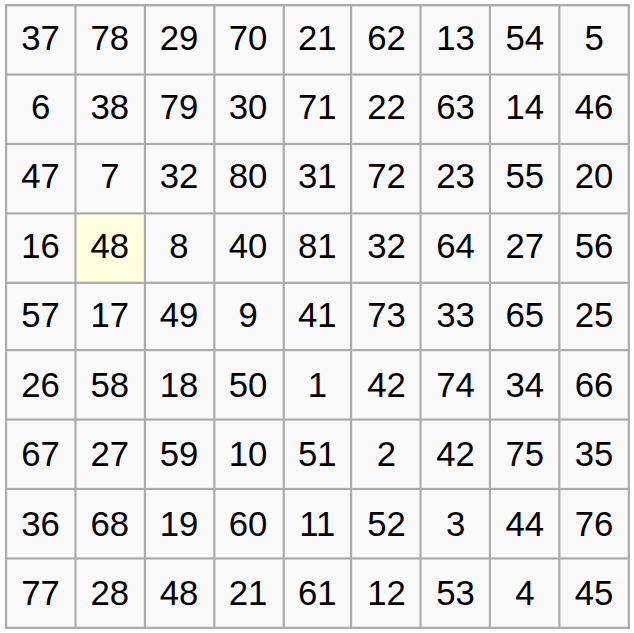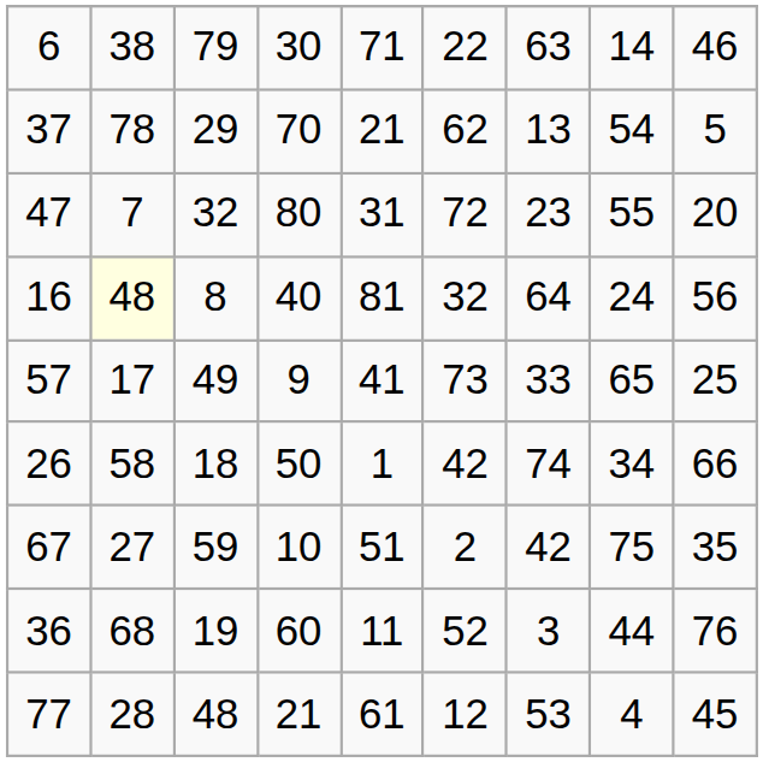rows swapped: 37 <-> 6
16 | column 8: 27 -> 24
